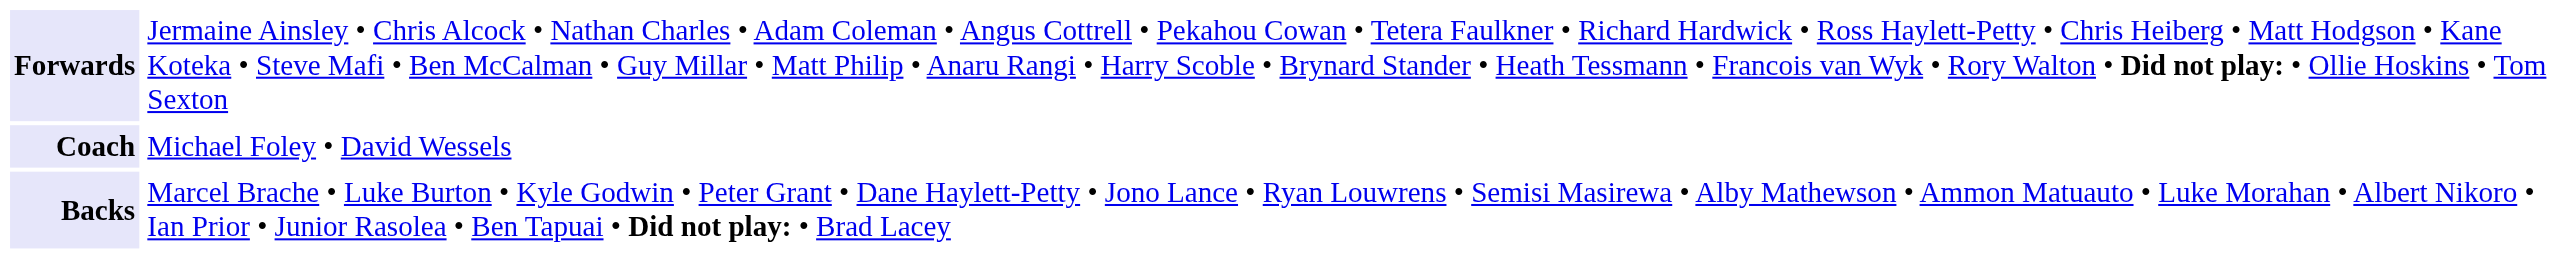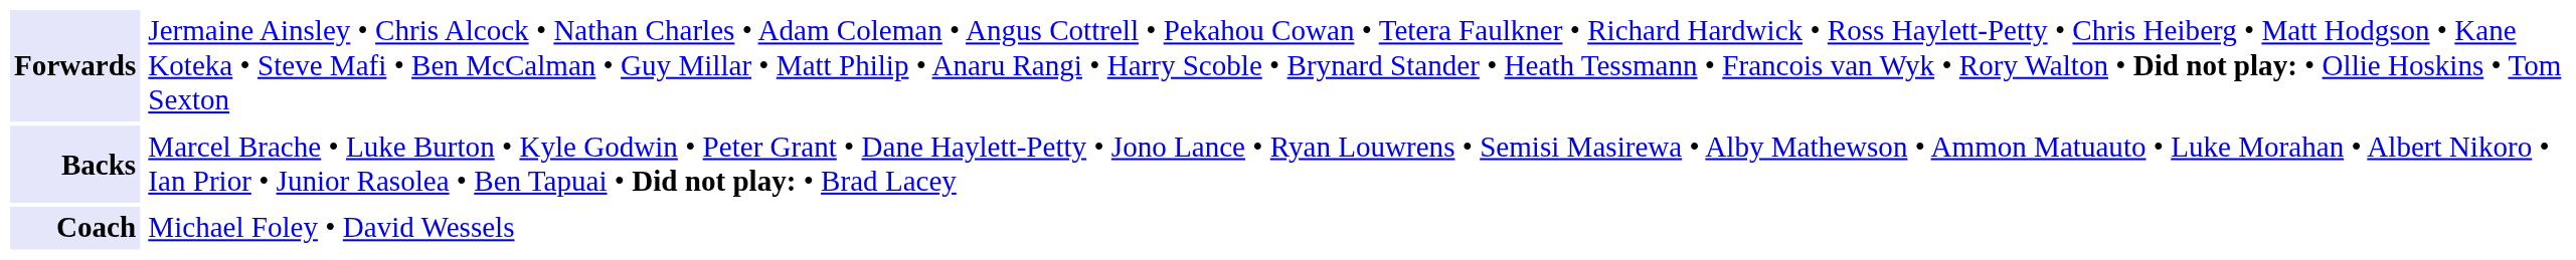rows swapped: Backs <-> Coach
